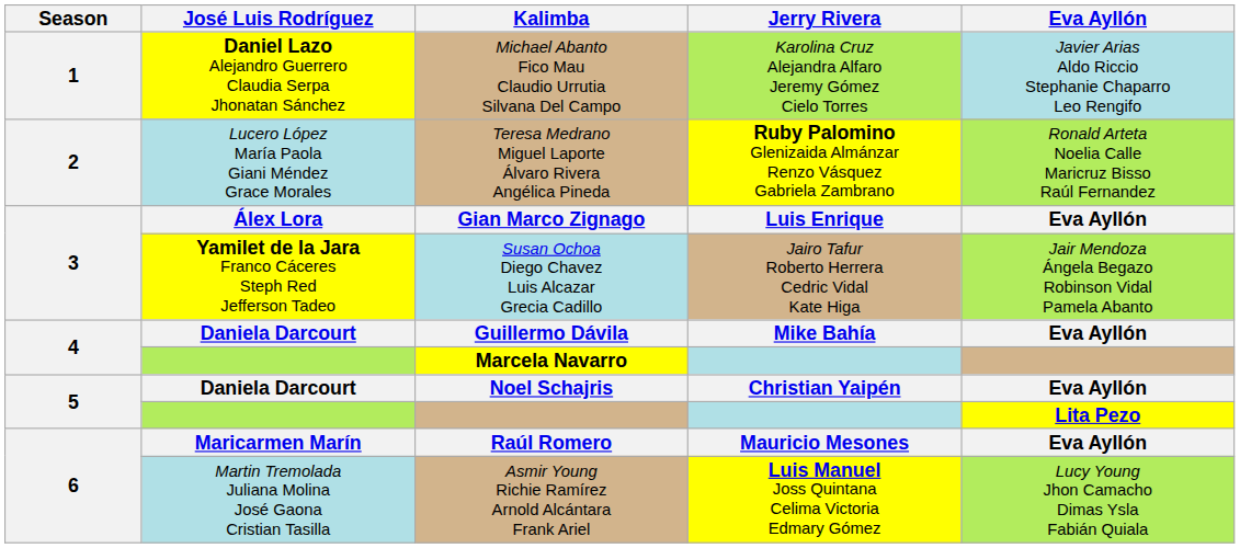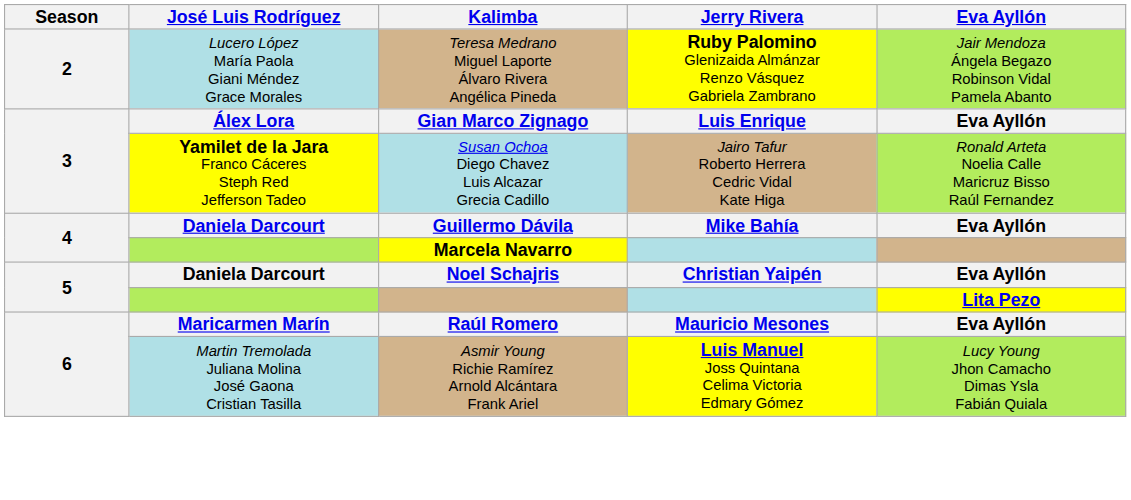- row: 1 | Daniel Lazo Alejandro Guerrero Claudia Serpa Jhonatan Sánchez | Michael Abanto Fico Mau Claudio Urrutia Silvana Del Campo | Karolina Cruz Alejandra Alfaro Jeremy Gómez Cielo Torres | Javier Arias Aldo Riccio Stephanie Chaparro Leo Rengifo
2 | Eva Ayllón: Ronald Arteta Noelia Calle Maricruz Bisso Raúl Fernandez -> Jair Mendoza Ángela Begazo Robinson Vidal Pamela Abanto
3 / Susan Ochoa Diego Chavez Luis Alcazar Grecia Cadillo | Eva Ayllón: Jair Mendoza Ángela Begazo Robinson Vidal Pamela Abanto -> Ronald Arteta Noelia Calle Maricruz Bisso Raúl Fernandez
